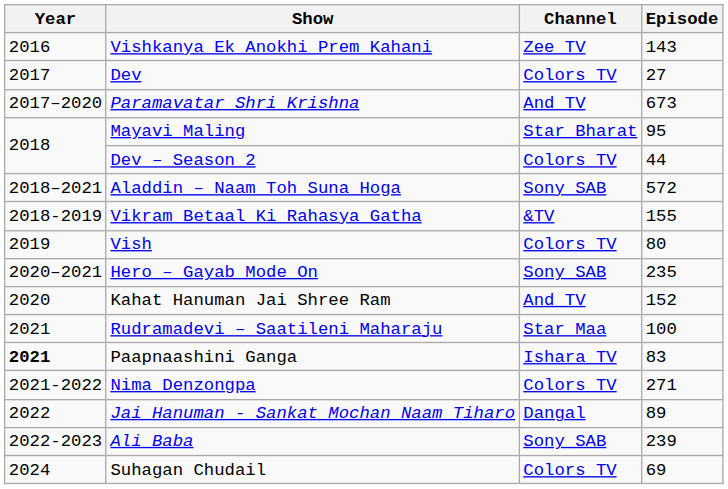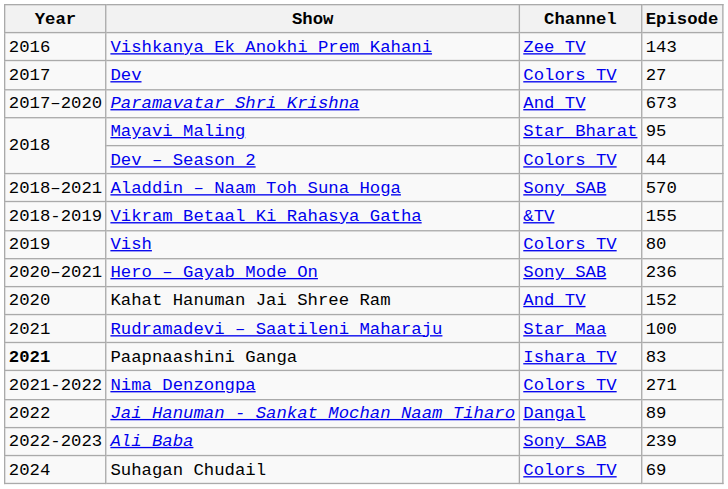Aladdin – Naam Toh Suna Hoga | Episode: 572 -> 570
Hero – Gayab Mode On | Episode: 235 -> 236
